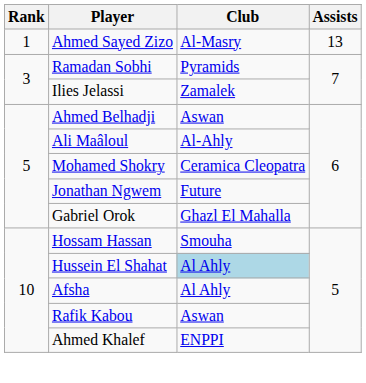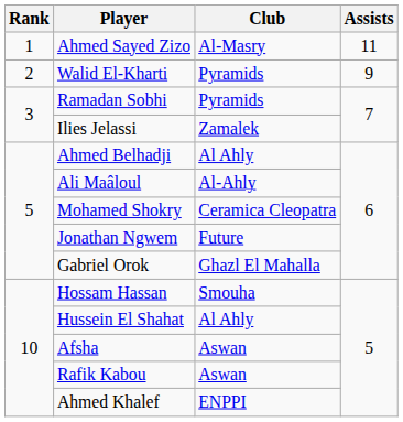Ahmed Sayed Zizo | Assists: 13 -> 11
+ row: 2 | Walid El-Kharti | Pyramids | 9
Ahmed Belhadji | Club: Aswan -> Al Ahly
Hussein El Shahat | Club: lightblue background -> no background
Afsha | Club: Al Ahly -> Aswan
